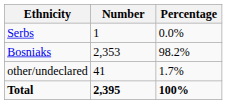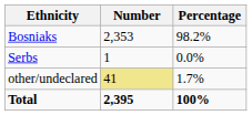rows swapped: Bosniaks <-> Serbs
other/undeclared | Number: no background -> khaki background
